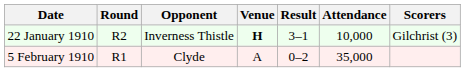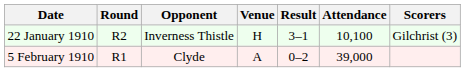22 January 1910 | Venue: bold -> normal
22 January 1910 | Attendance: 10,000 -> 10,100
5 February 1910 | Attendance: 35,000 -> 39,000
